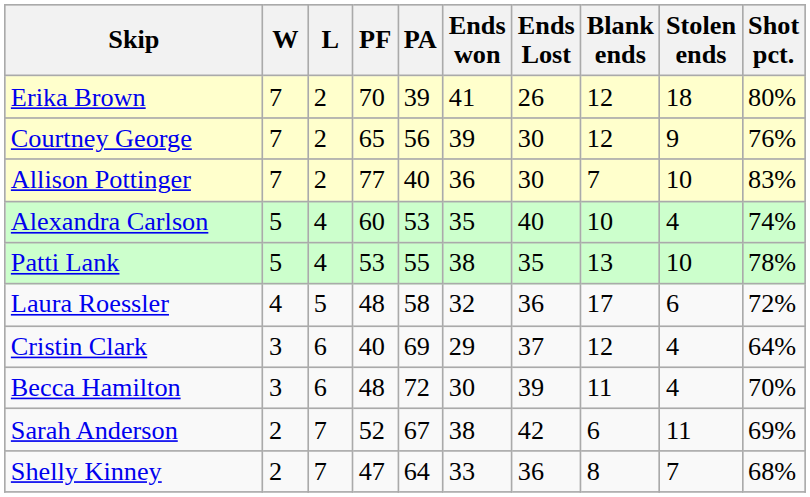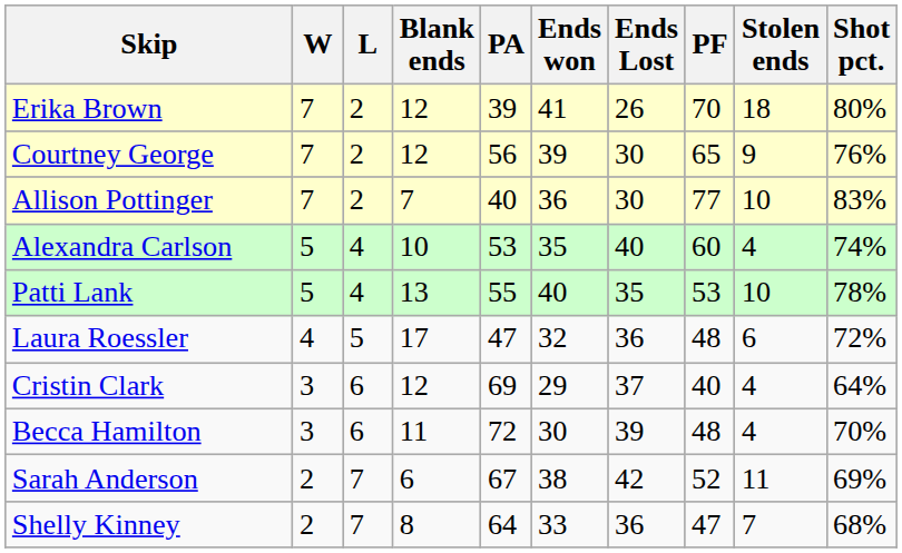columns swapped: PF <-> Blank ends
Patti Lank | Ends won: 38 -> 40
Laura Roessler | PA: 58 -> 47
